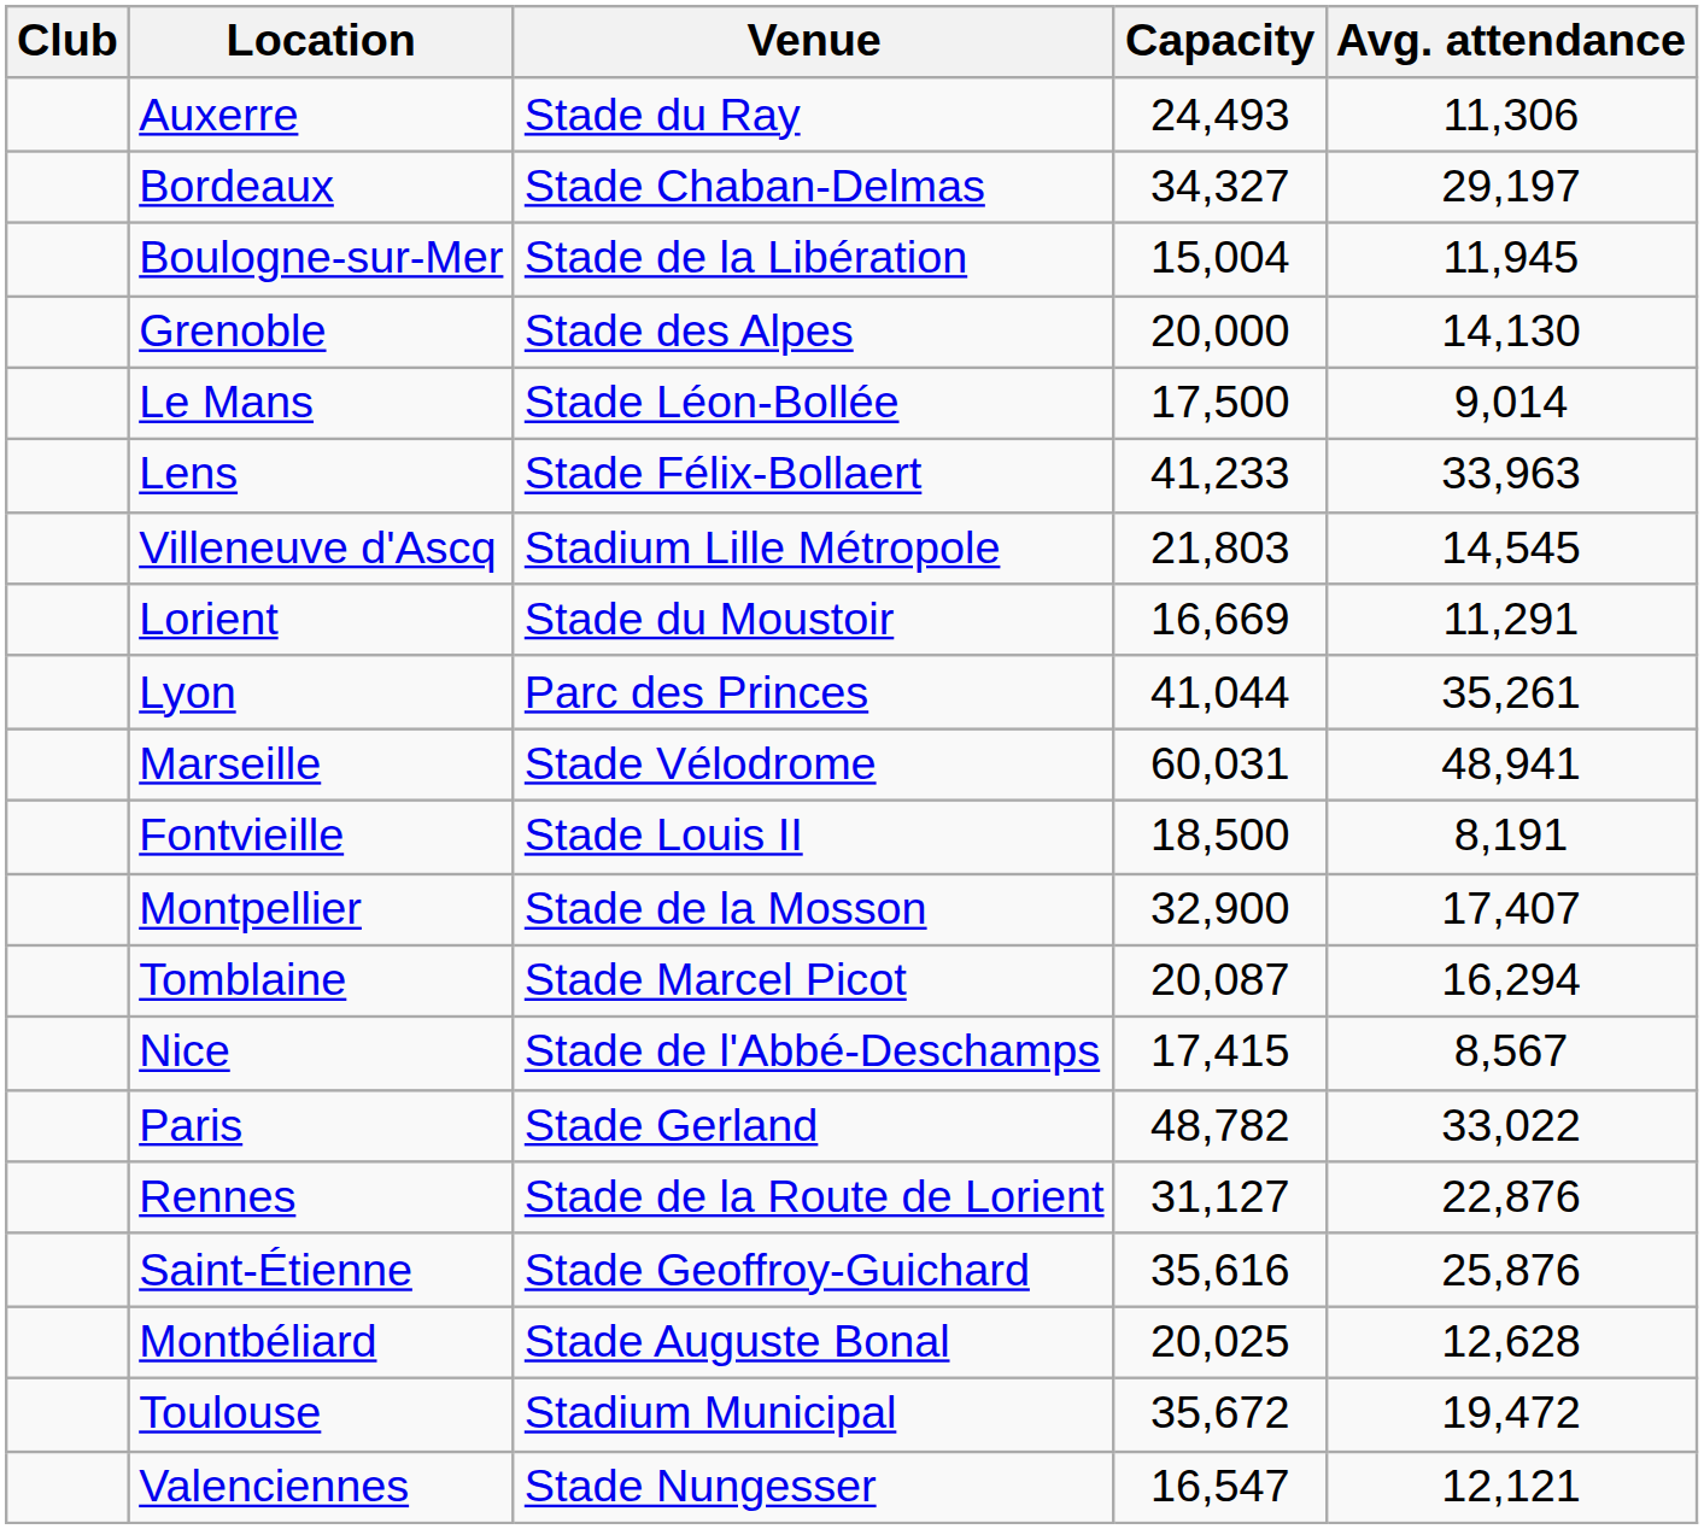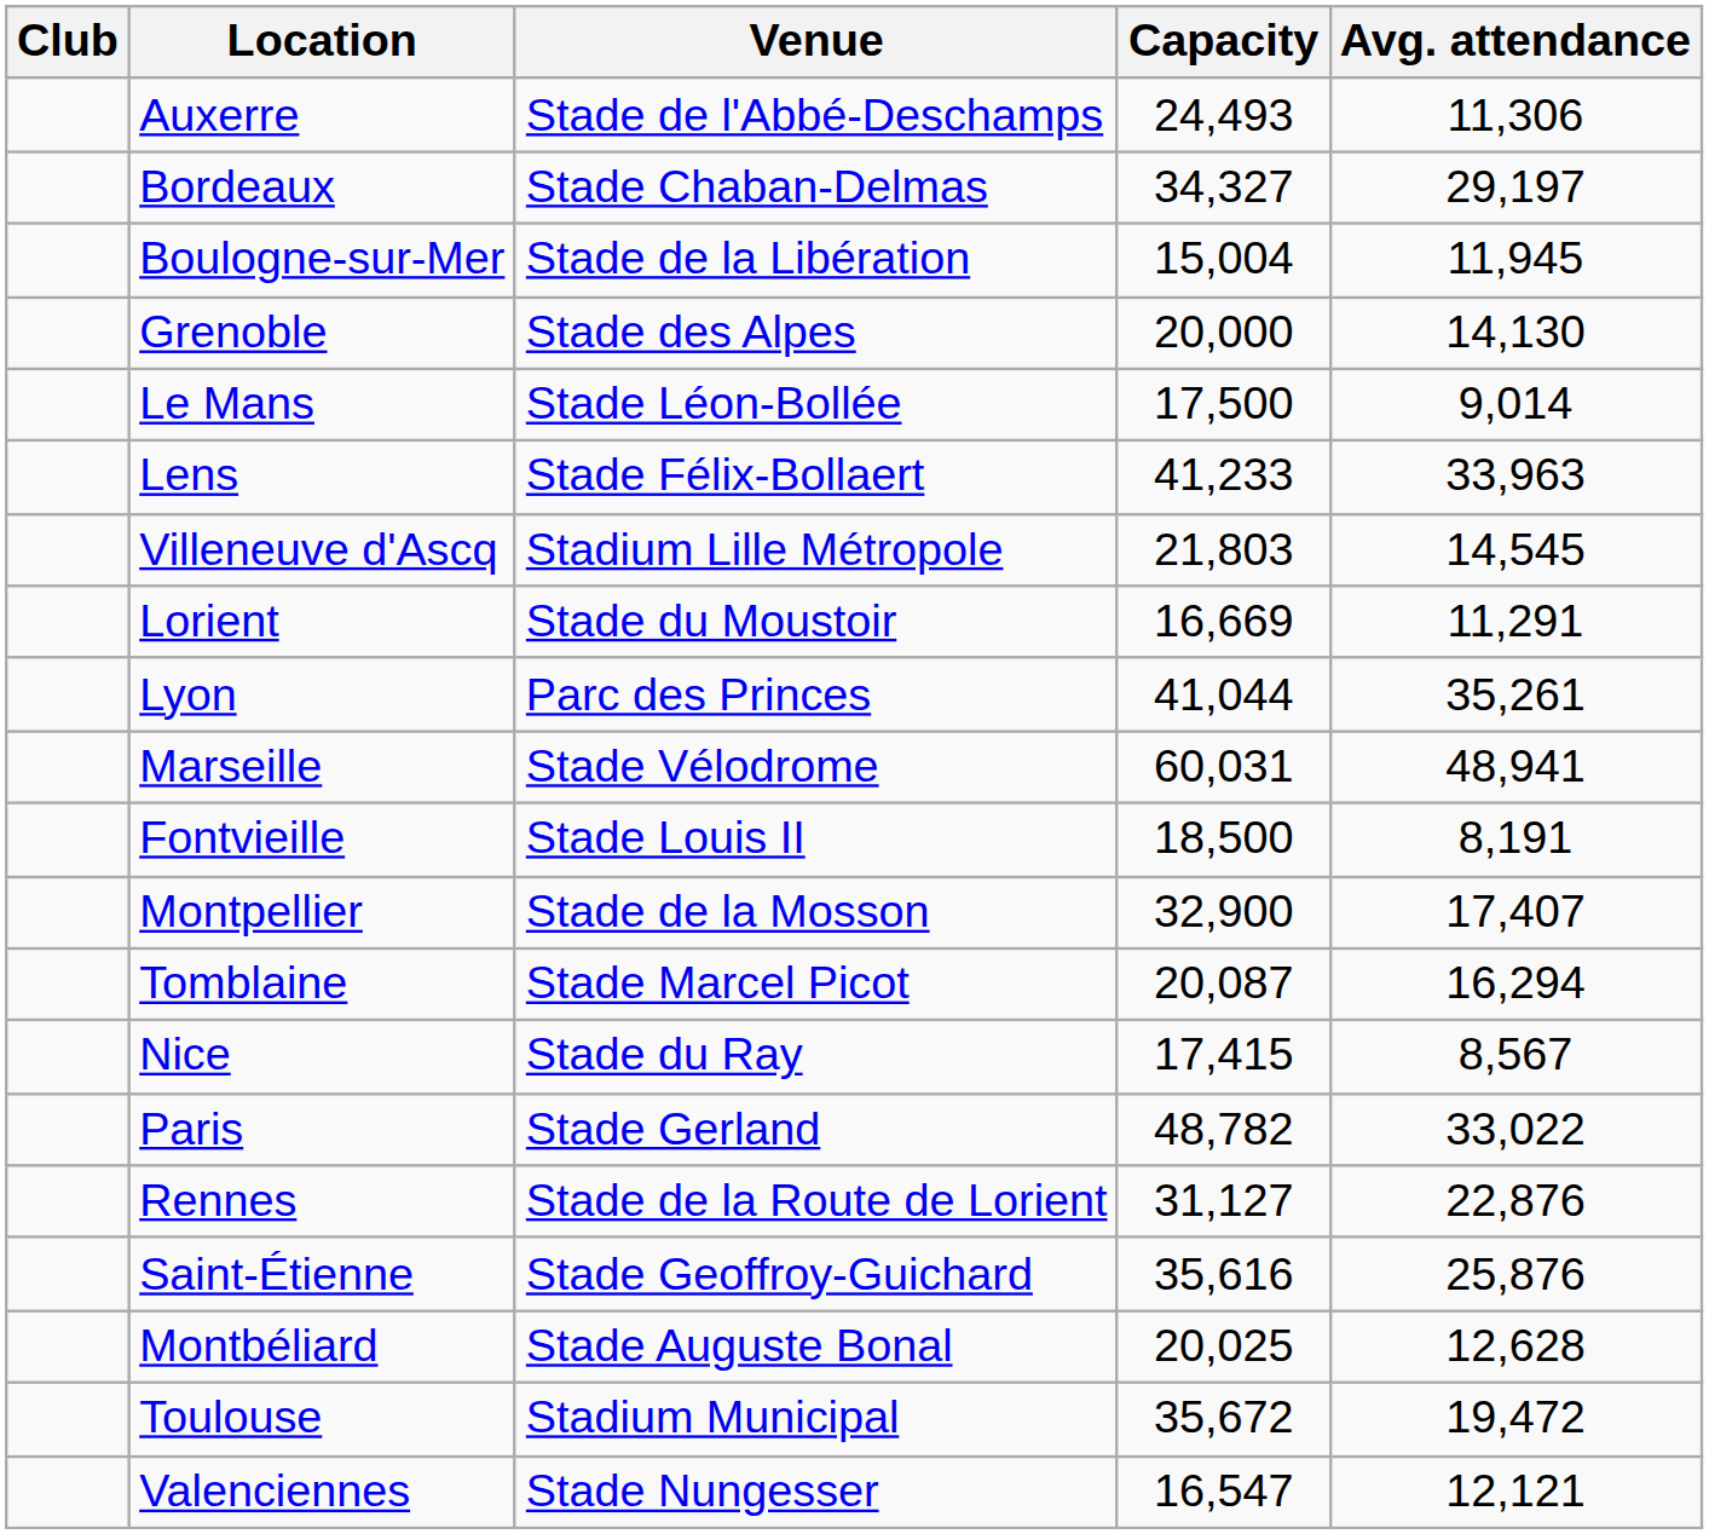Auxerre | Venue: Stade du Ray -> Stade de l'Abbé-Deschamps
Nice | Venue: Stade de l'Abbé-Deschamps -> Stade du Ray
